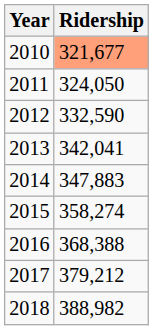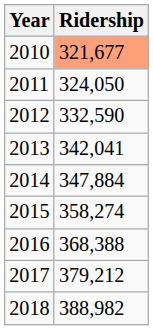2014 | Ridership: 347,883 -> 347,884
